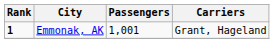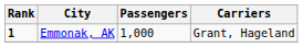Emmonak, AK | Passengers: 1,001 -> 1,000
